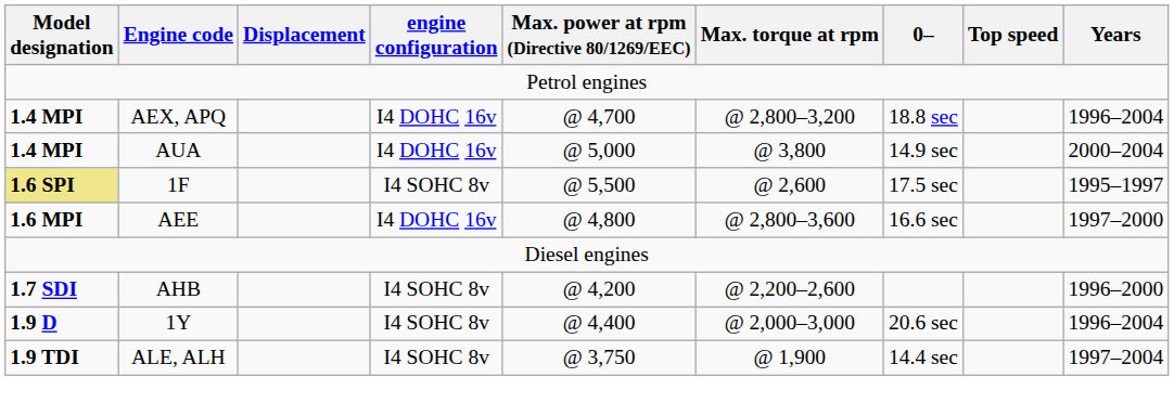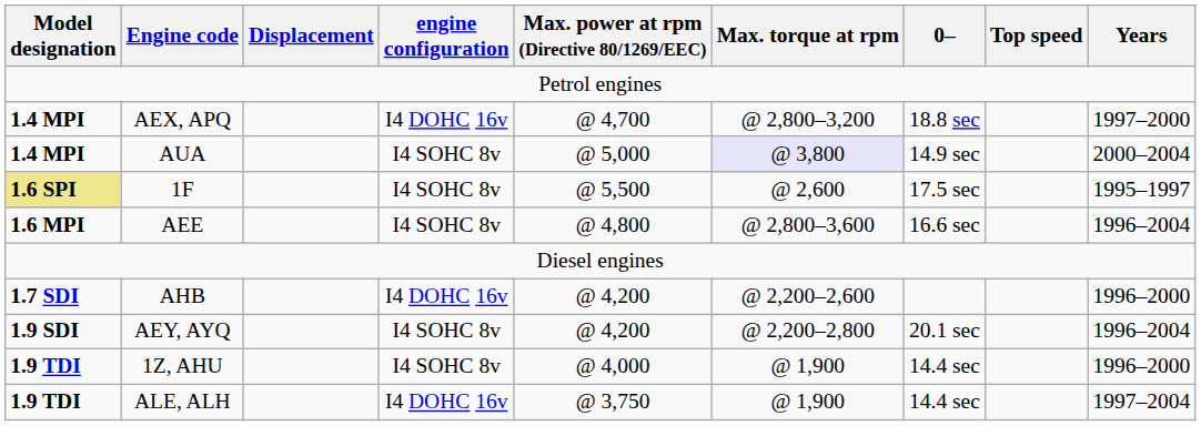AEX, APQ | Years: 1996–2004 -> 1997–2000
AUA | engine configuration: I4 DOHC 16v -> I4 SOHC 8v
AUA | Max. torque at rpm: no background -> lavender background
AEE | engine configuration: I4 DOHC 16v -> I4 SOHC 8v
AEE | Years: 1997–2000 -> 1996–2004
AHB | engine configuration: I4 SOHC 8v -> I4 DOHC 16v
- row: 1.9 D | 1Y | I4 SOHC 8v | @ 4,400 | @ 2,000–3,000 | 20.6 sec | 1996–2004
+ row: 1.9 SDI | AEY, AYQ | I4 SOHC 8v | @ 4,200 | @ 2,200–2,800 | 20.1 sec | 1996–2004
+ row: 1.9 TDI | 1Z, AHU | I4 SOHC 8v | @ 4,000 | @ 1,900 | 14.4 sec | 1996–2000
ALE, ALH | engine configuration: I4 SOHC 8v -> I4 DOHC 16v
